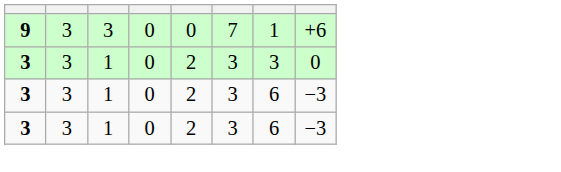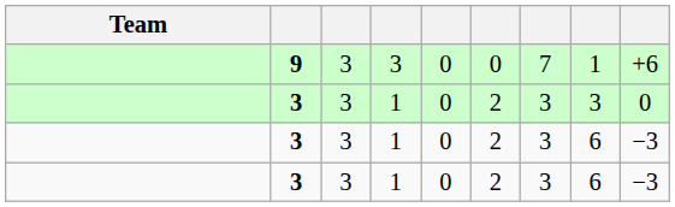+ column: Team
